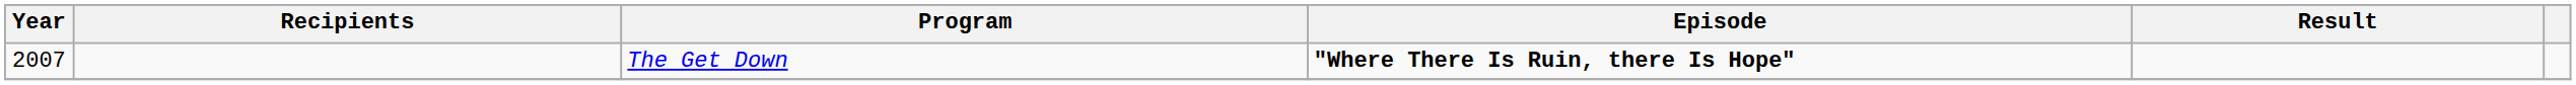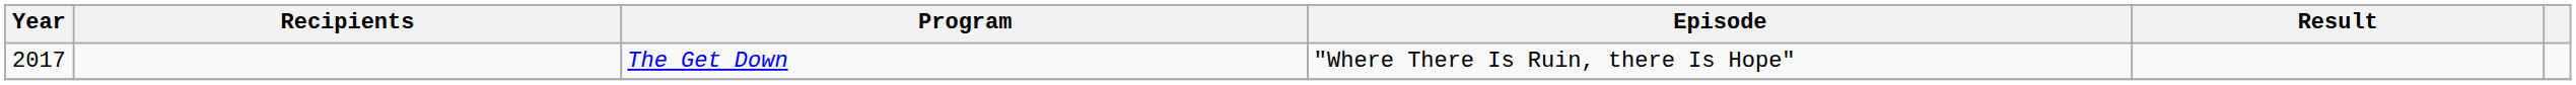The Get Down | Year: 2007 -> 2017
The Get Down | Episode: bold -> normal
